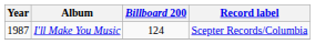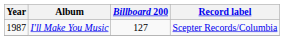I'll Make You Music | Billboard 200: 124 -> 127
